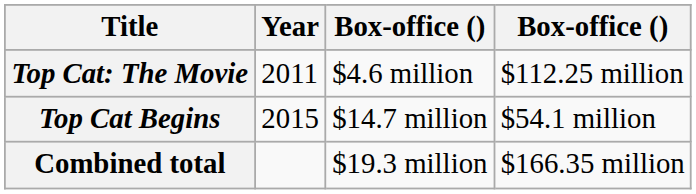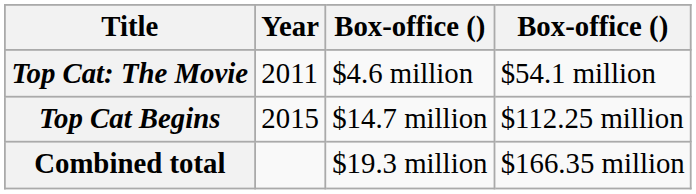Top Cat: The Movie | column 4: $112.25 million -> $54.1 million
Top Cat Begins | column 4: $54.1 million -> $112.25 million
